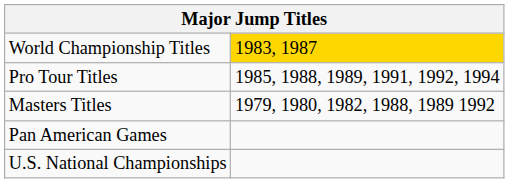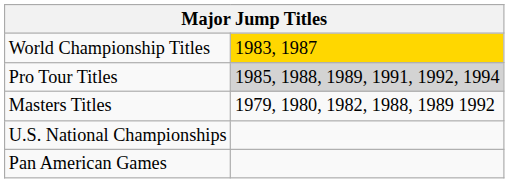Pro Tour Titles | column 2: no background -> lightgrey background
rows swapped: Pan American Games <-> U.S. National Championships
